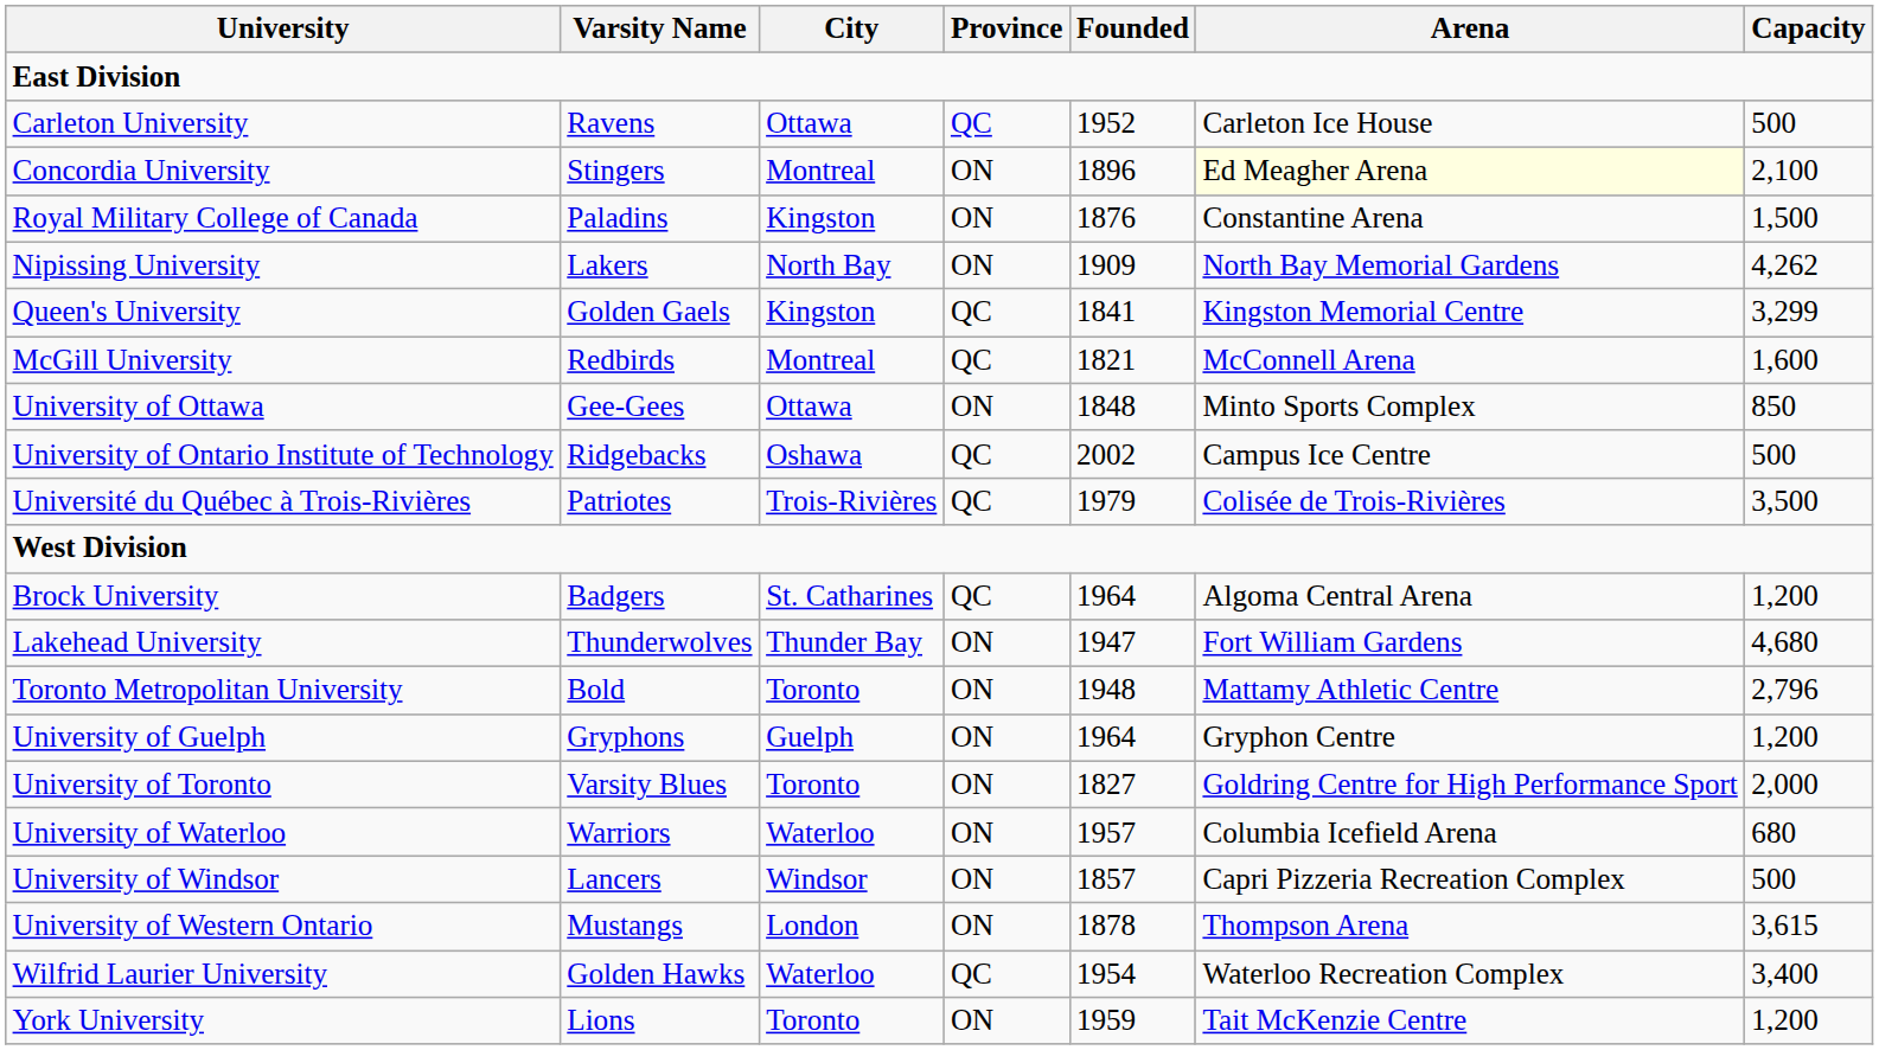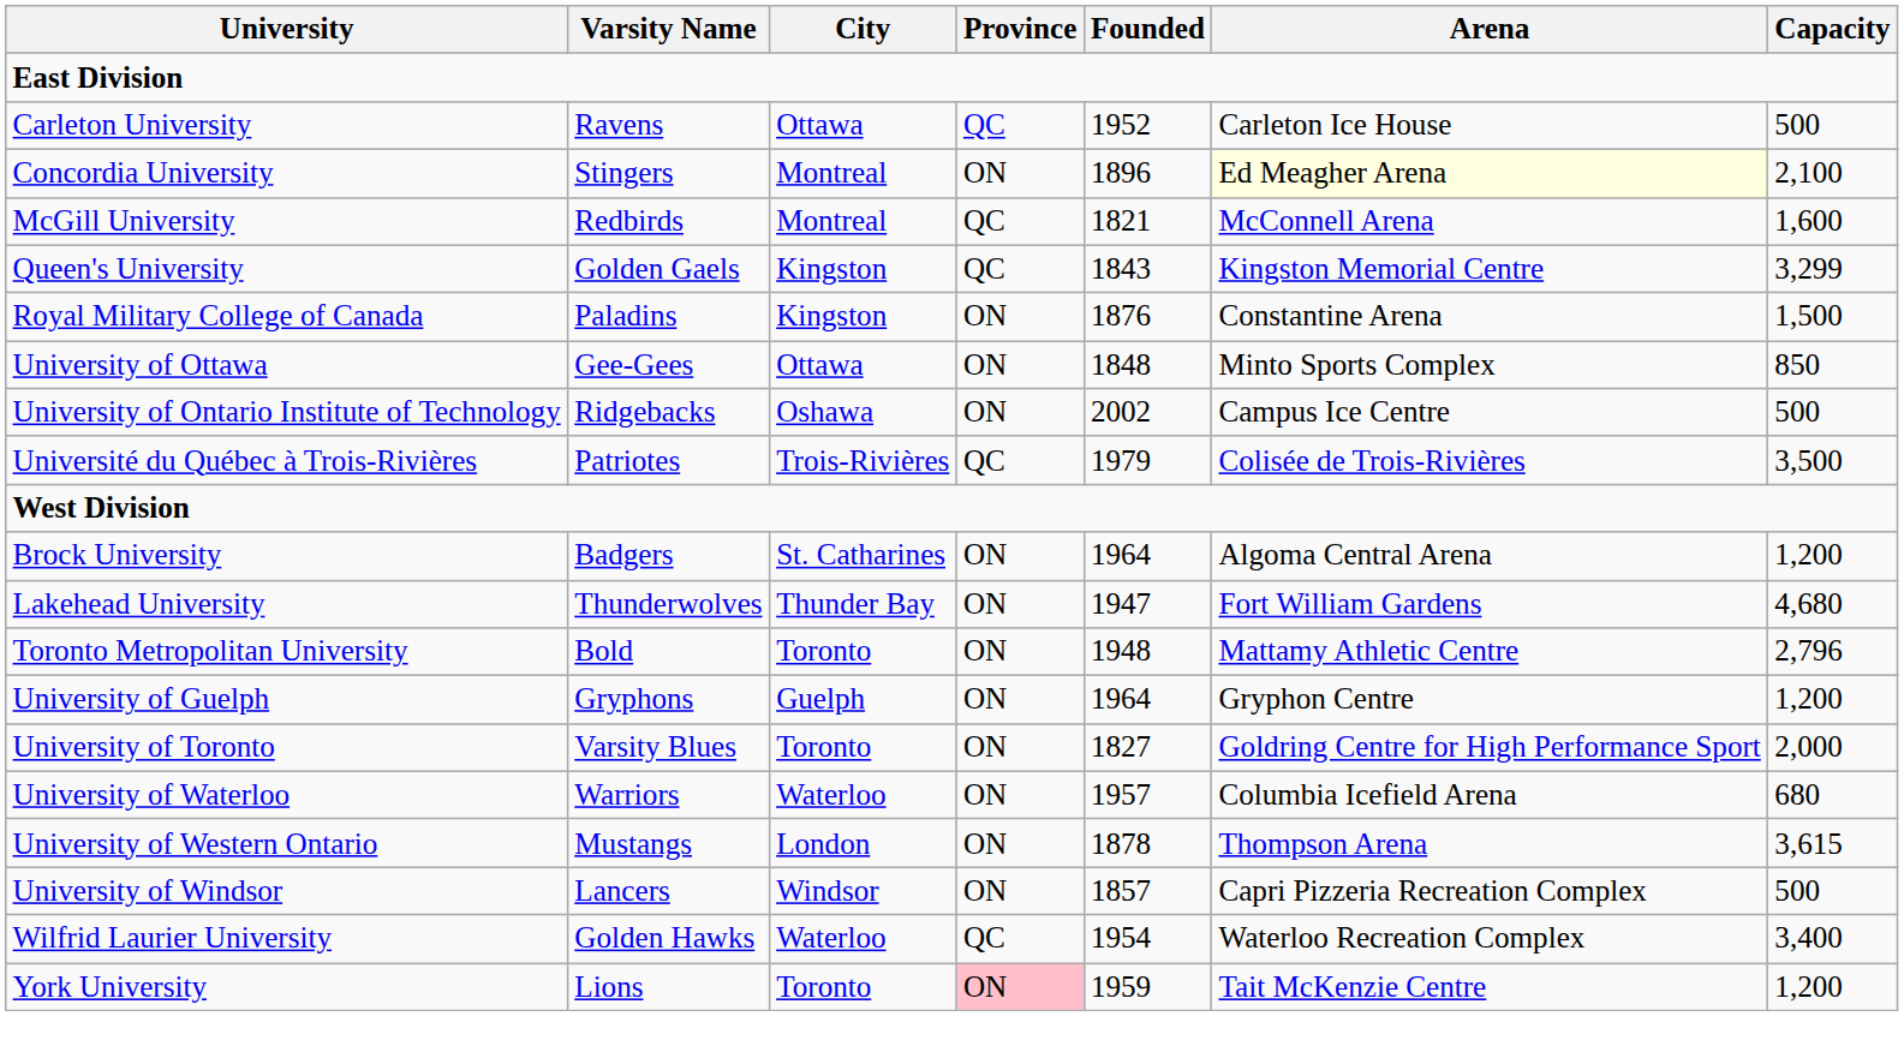rows swapped: McGill University <-> Royal Military College of Canada
- row: Nipissing University | Lakers | North Bay | ON | 1909 | North Bay Memorial Gardens | 4,262
Queen's University | Founded: 1841 -> 1843
University of Ontario Institute of Technology | Province: QC -> ON
Brock University | Province: QC -> ON
rows swapped: University of Western Ontario <-> University of Windsor
York University | Province: no background -> pink background
